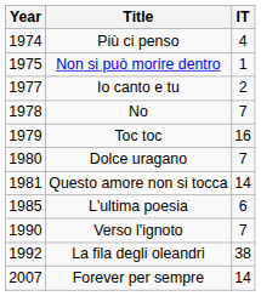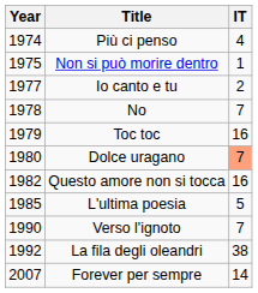Dolce uragano | IT: no background -> lightsalmon background
Questo amore non si tocca | Year: 1981 -> 1982
Questo amore non si tocca | IT: 14 -> 16
L'ultima poesia | IT: 6 -> 5
